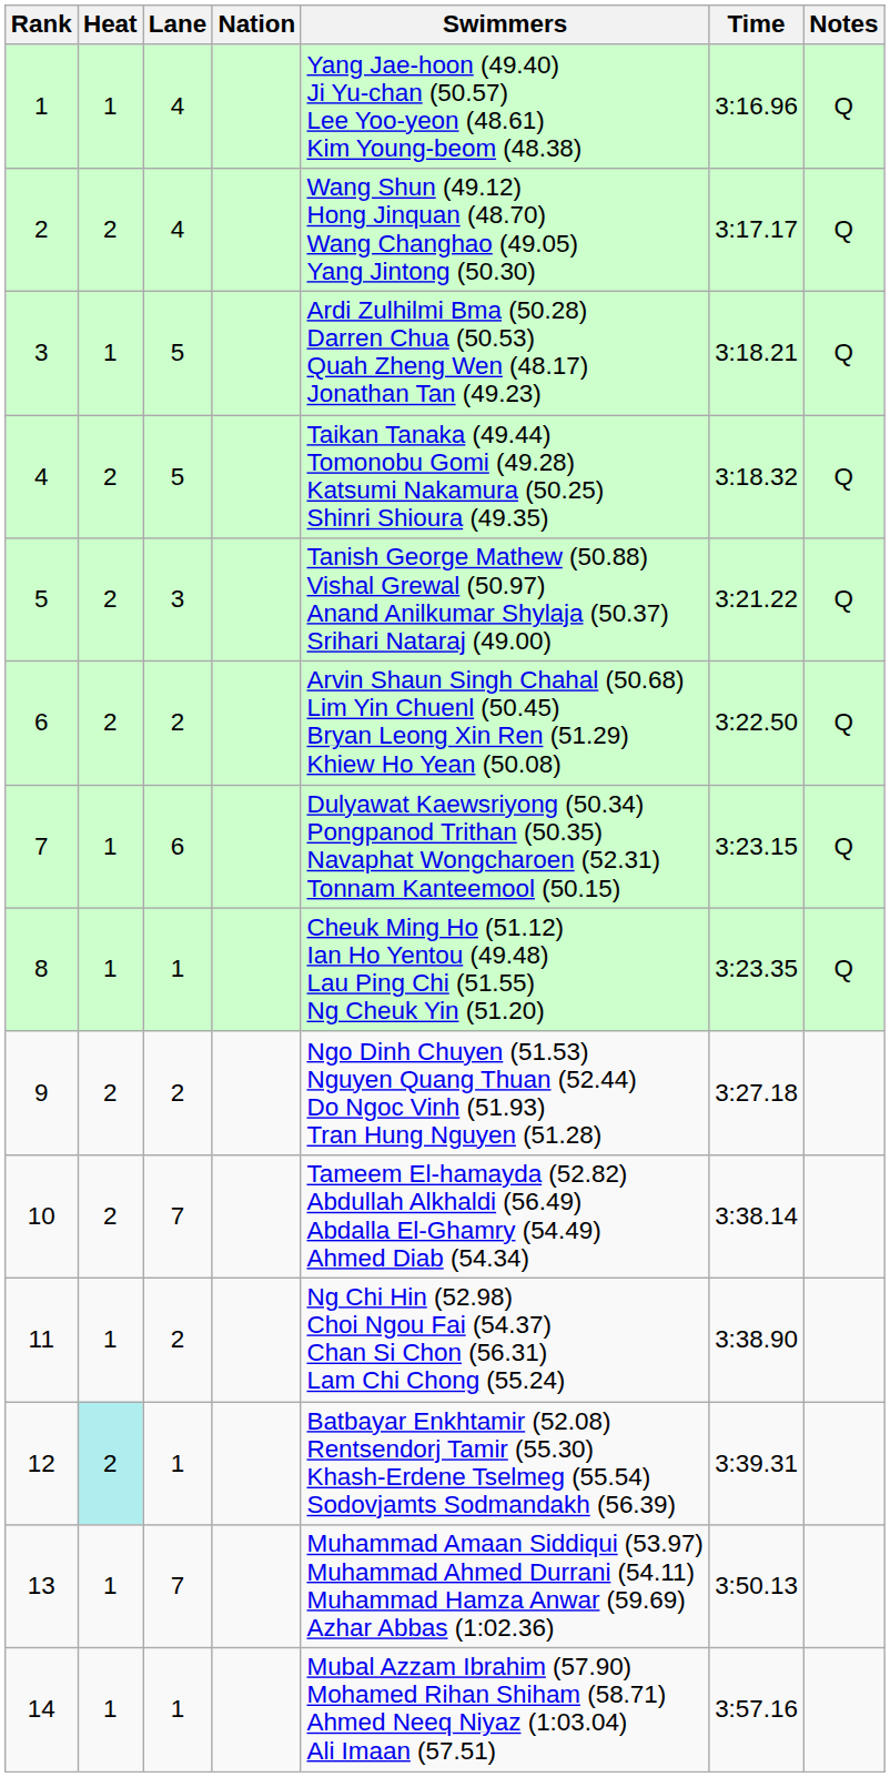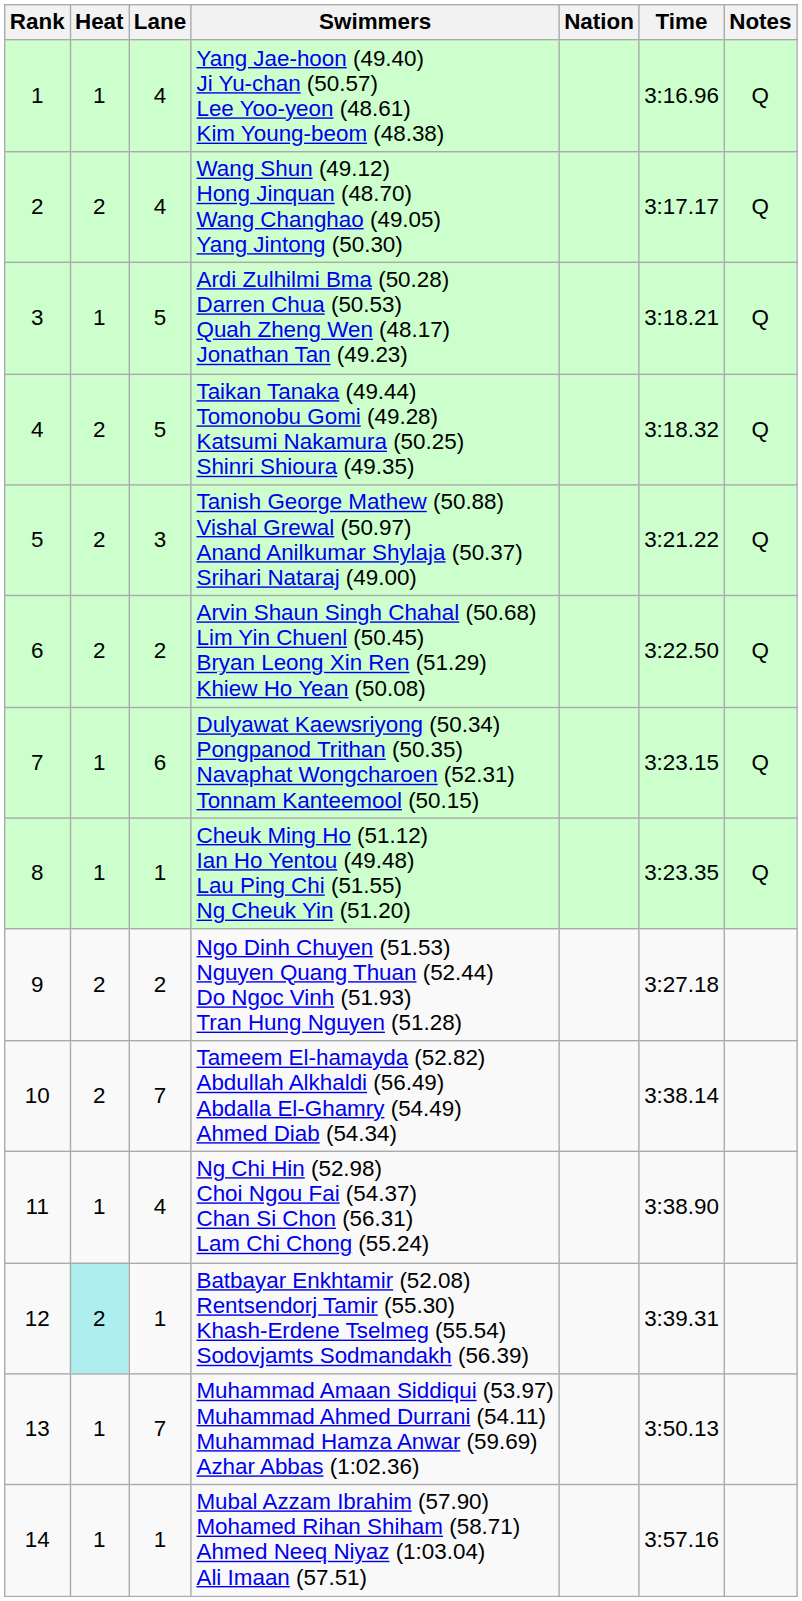columns swapped: Nation <-> Swimmers
11 | Lane: 2 -> 4
